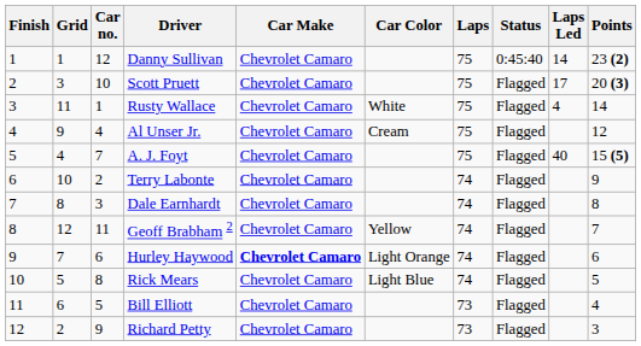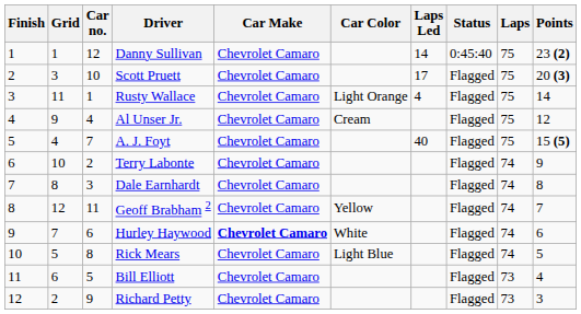columns swapped: Laps <-> Laps Led
Rusty Wallace | Car Color: White -> Light Orange
Hurley Haywood | Car Color: Light Orange -> White
